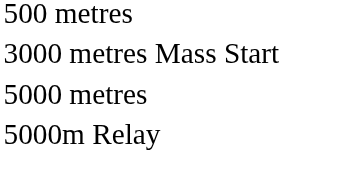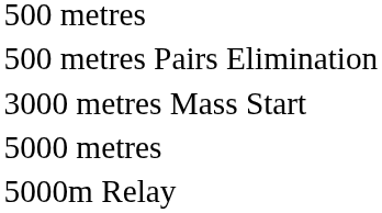+ row: 500 metres Pairs Elimination
